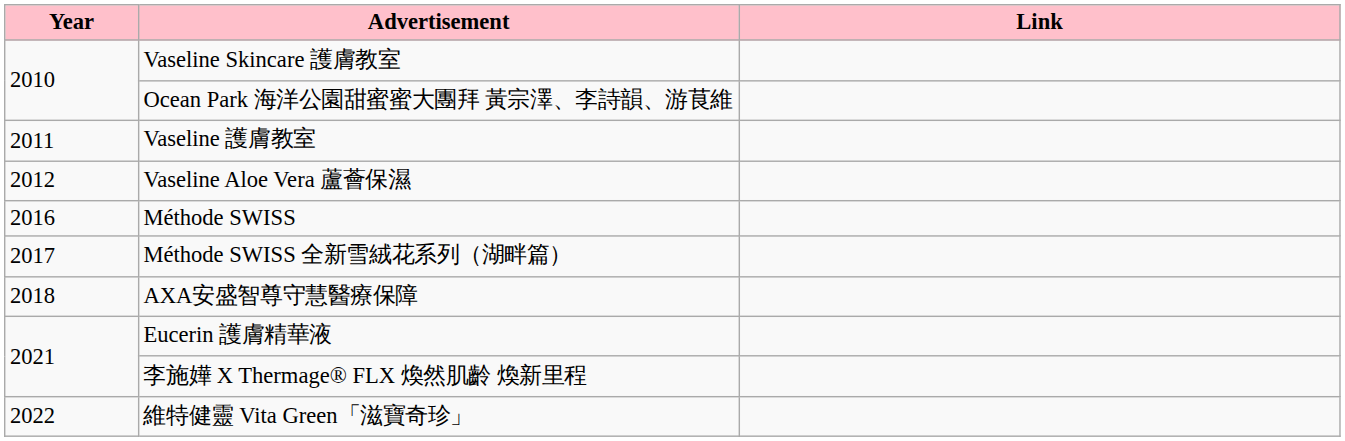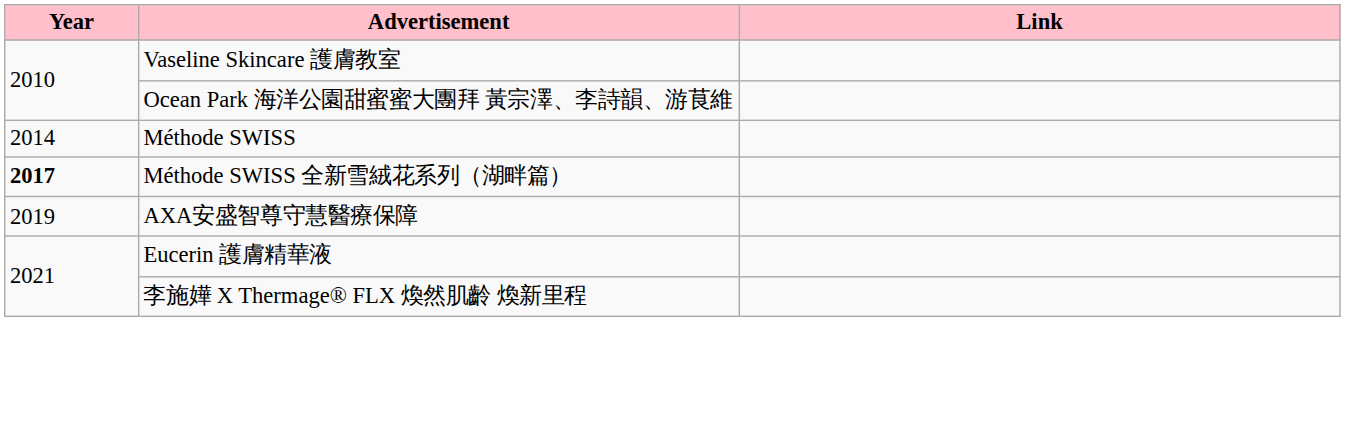- row: 2011 | Vaseline 護膚教室
- row: 2012 | Vaseline Aloe Vera 蘆薈保濕
Méthode SWISS | Year: 2016 -> 2014
Méthode SWISS 全新雪絨花系列（湖畔篇） | Year: normal -> bold
AXA安盛智尊守慧醫療保障 | Year: 2018 -> 2019
- row: 2022 | 維特健靈 Vita Green「滋寶奇珍」
